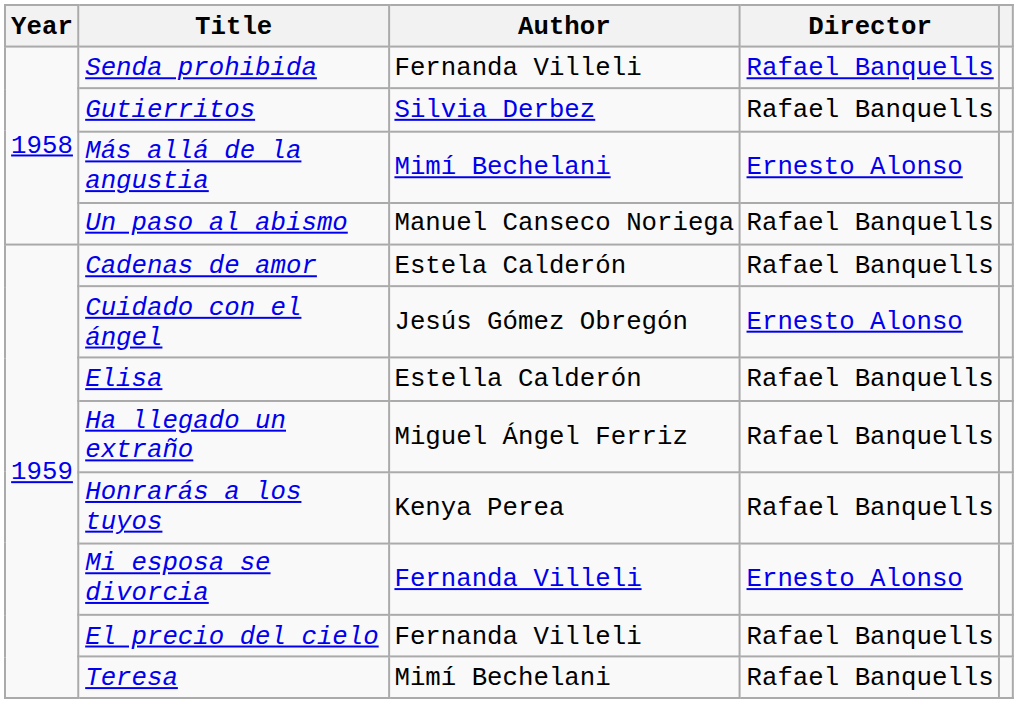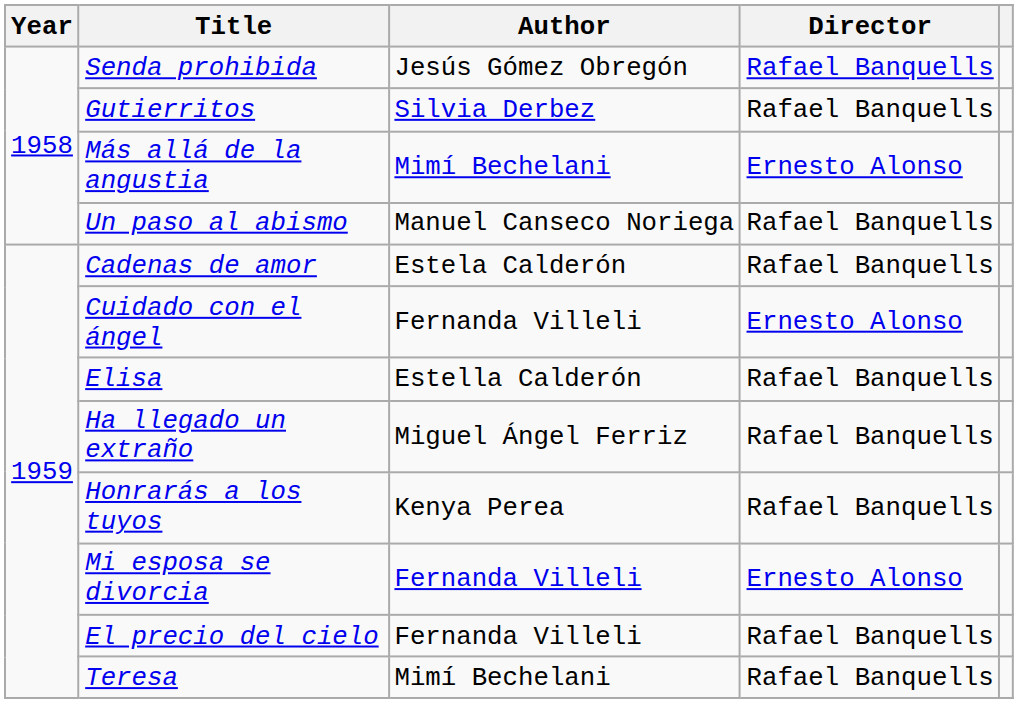Senda prohibida | Author: Fernanda Villeli -> Jesús Gómez Obregón
Cuidado con el ángel | Author: Jesús Gómez Obregón -> Fernanda Villeli
